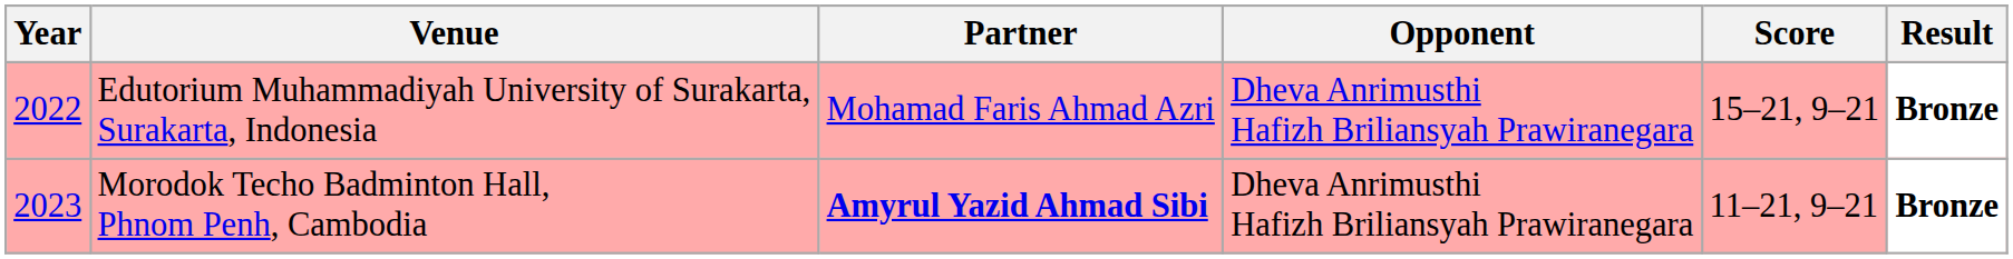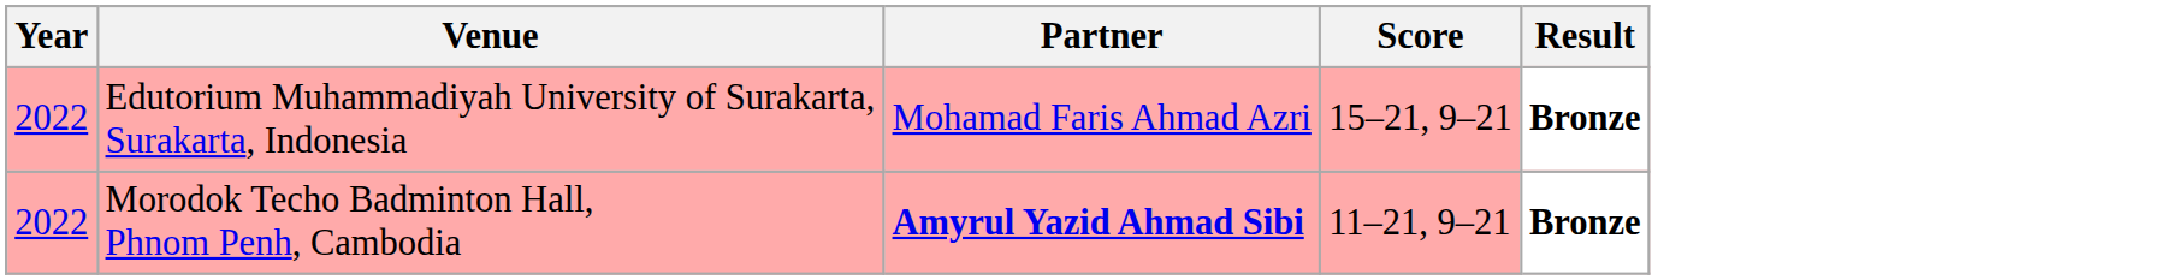- column: Opponent | Dheva Anrimusthi Hafizh Briliansyah Prawiranegara | Dheva Anrimusthi Hafizh Briliansyah Prawiranegara
Morodok Techo Badminton Hall, Phnom Penh, Cambodia | Year: 2023 -> 2022
